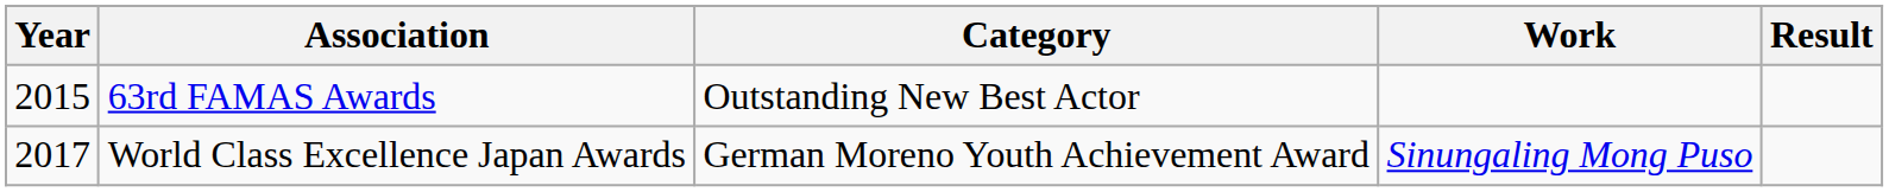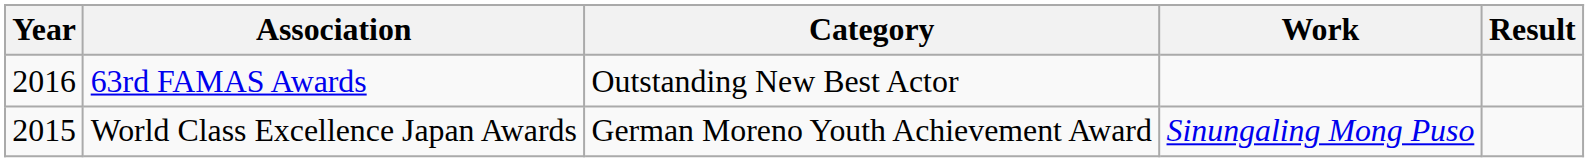63rd FAMAS Awards | Year: 2015 -> 2016
World Class Excellence Japan Awards | Year: 2017 -> 2015
